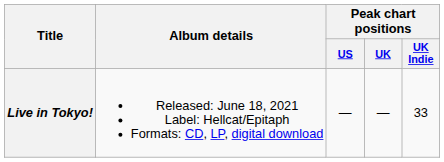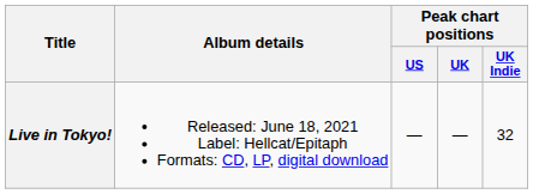Live in Tokyo! | Peak chart positions / UK Indie: 33 -> 32
